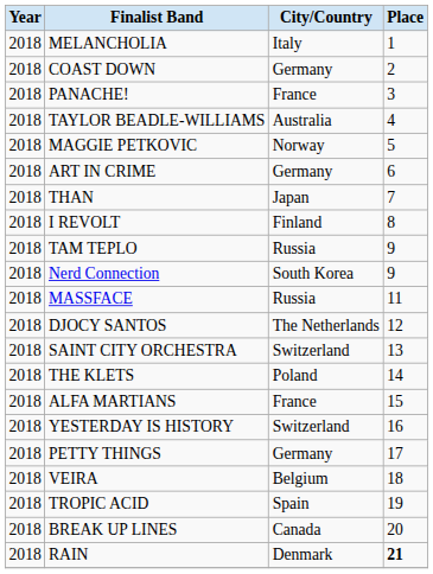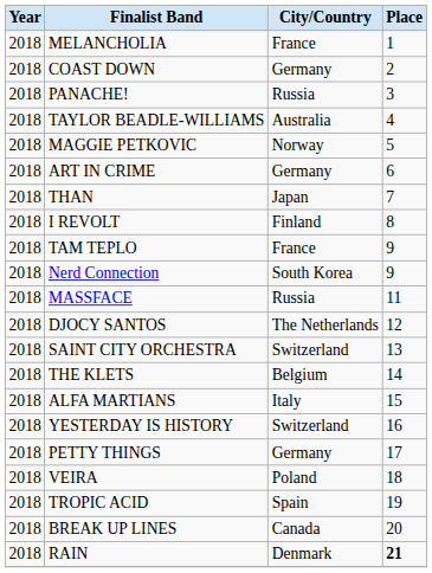MELANCHOLIA | City/Country: Italy -> France
PANACHE! | City/Country: France -> Russia
TAM TEPLO | City/Country: Russia -> France
THE KLETS | City/Country: Poland -> Belgium
ALFA MARTIANS | City/Country: France -> Italy
VEIRA | City/Country: Belgium -> Poland
